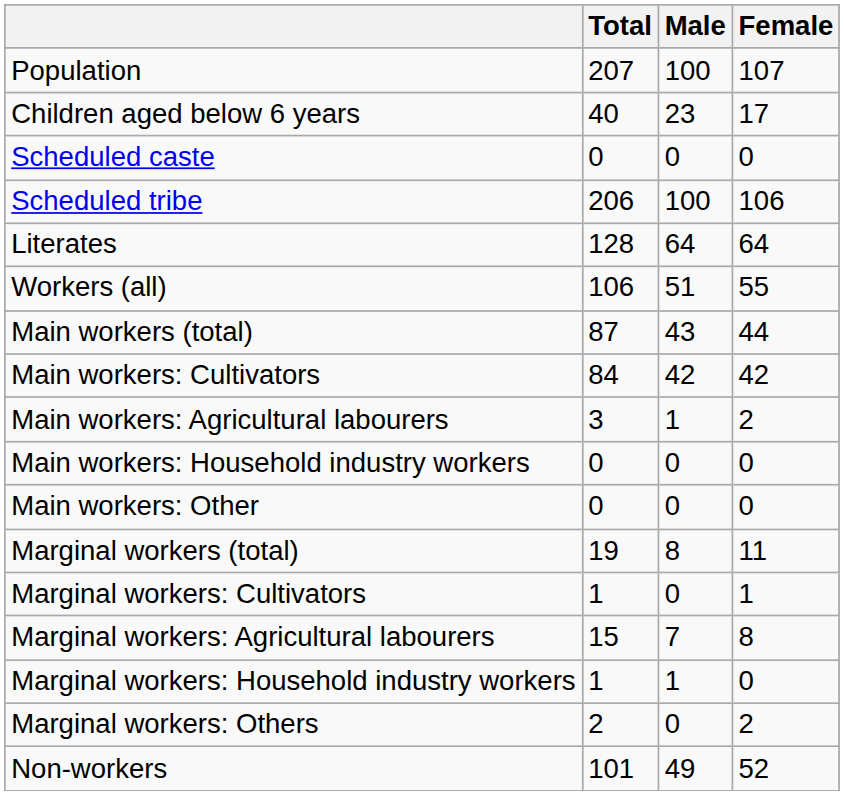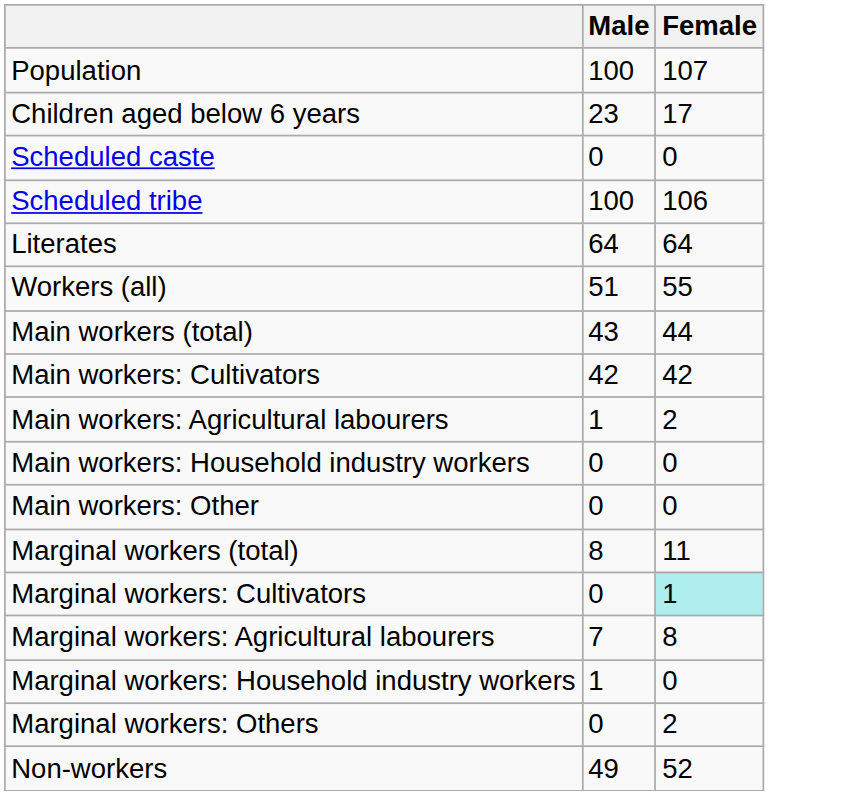- column: Total | 207 | 40 | 0 | 206 | 128 | 106 | 87 | 84 | 3 | 0 | 0 | 19 | 1 | 15 | 1 | 2 | 101
Marginal workers: Cultivators | Female: no background -> paleturquoise background
